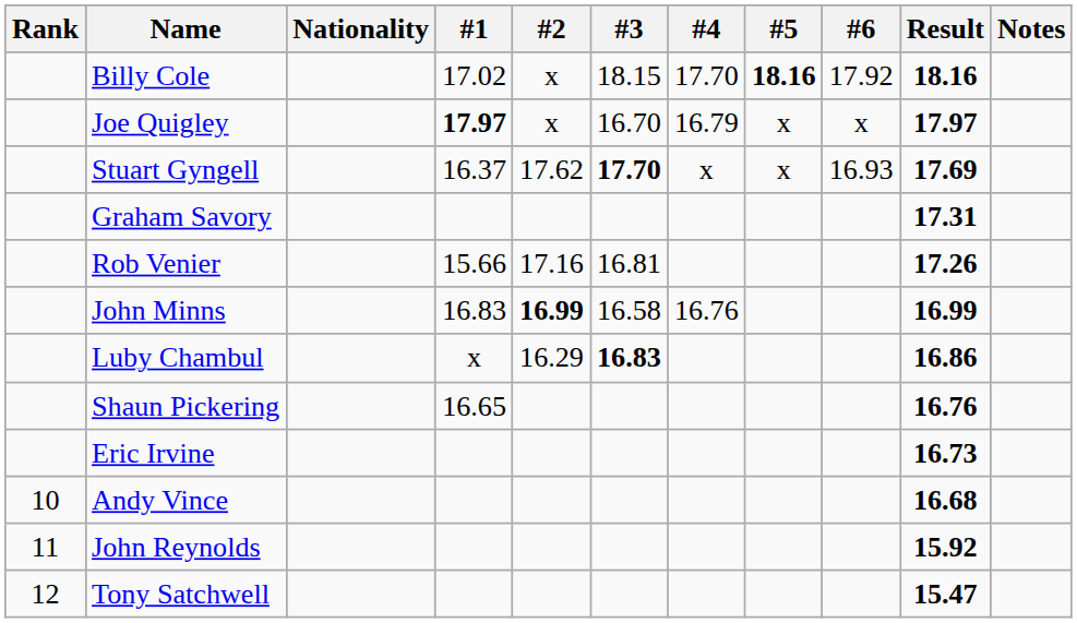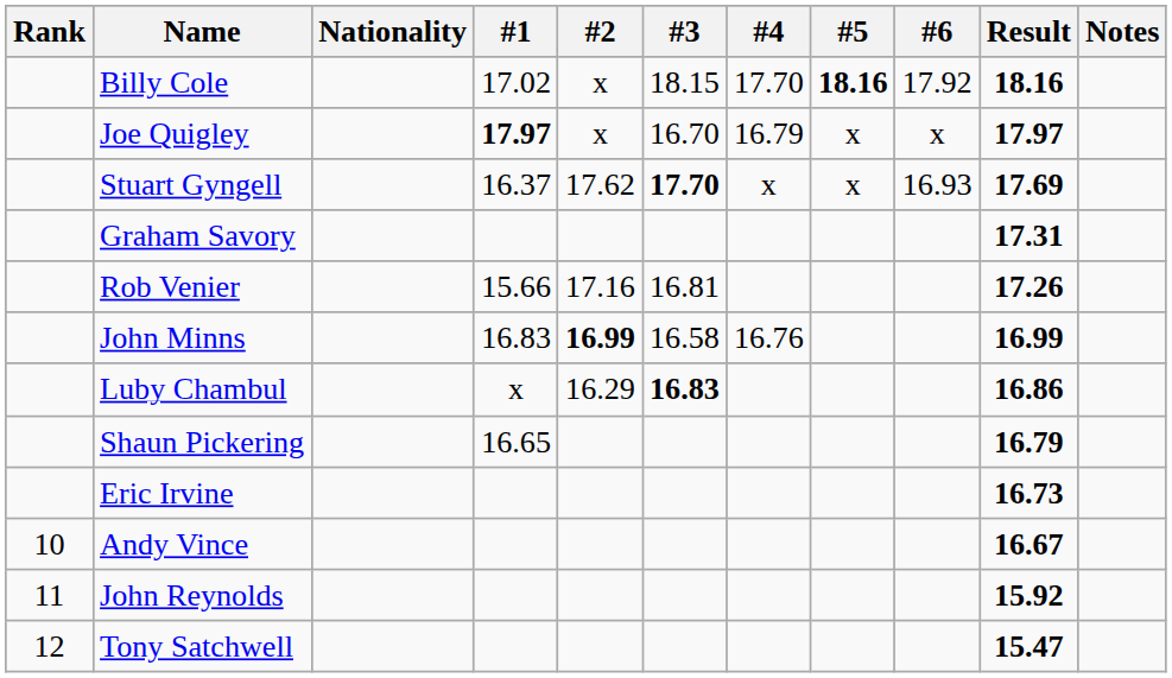Shaun Pickering | Result: 16.76 -> 16.79
Andy Vince | Result: 16.68 -> 16.67
